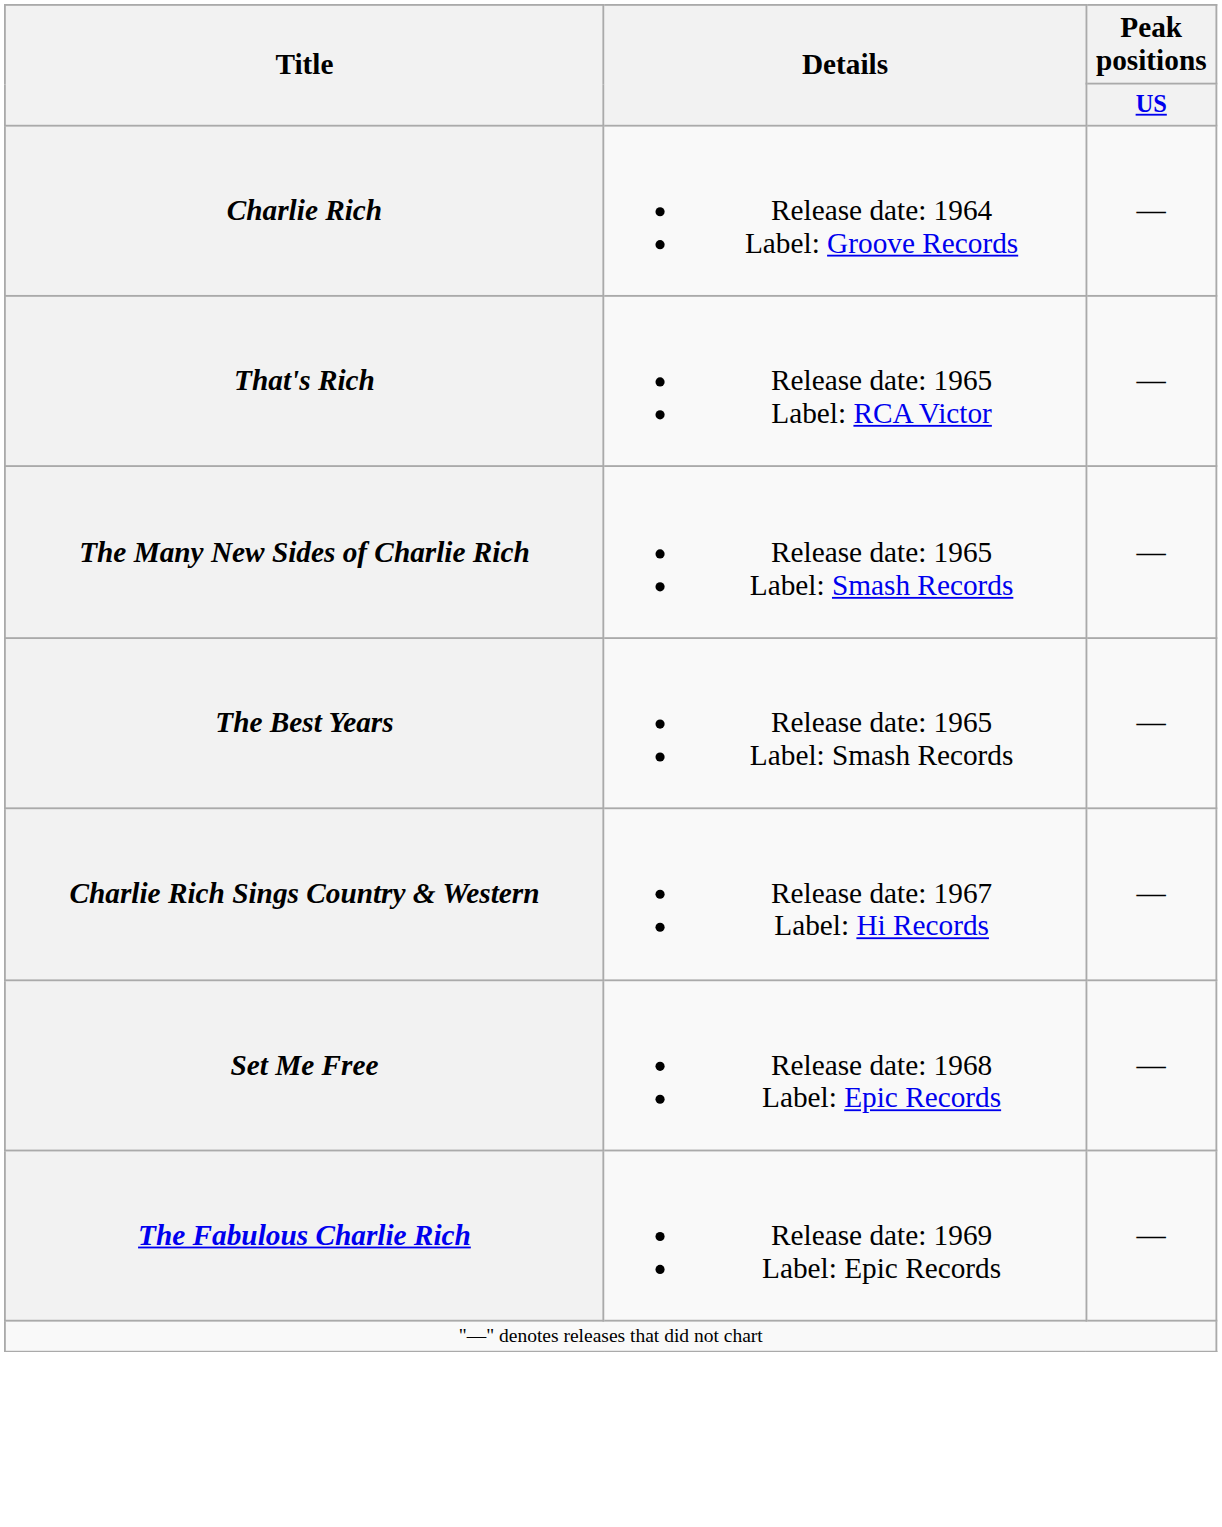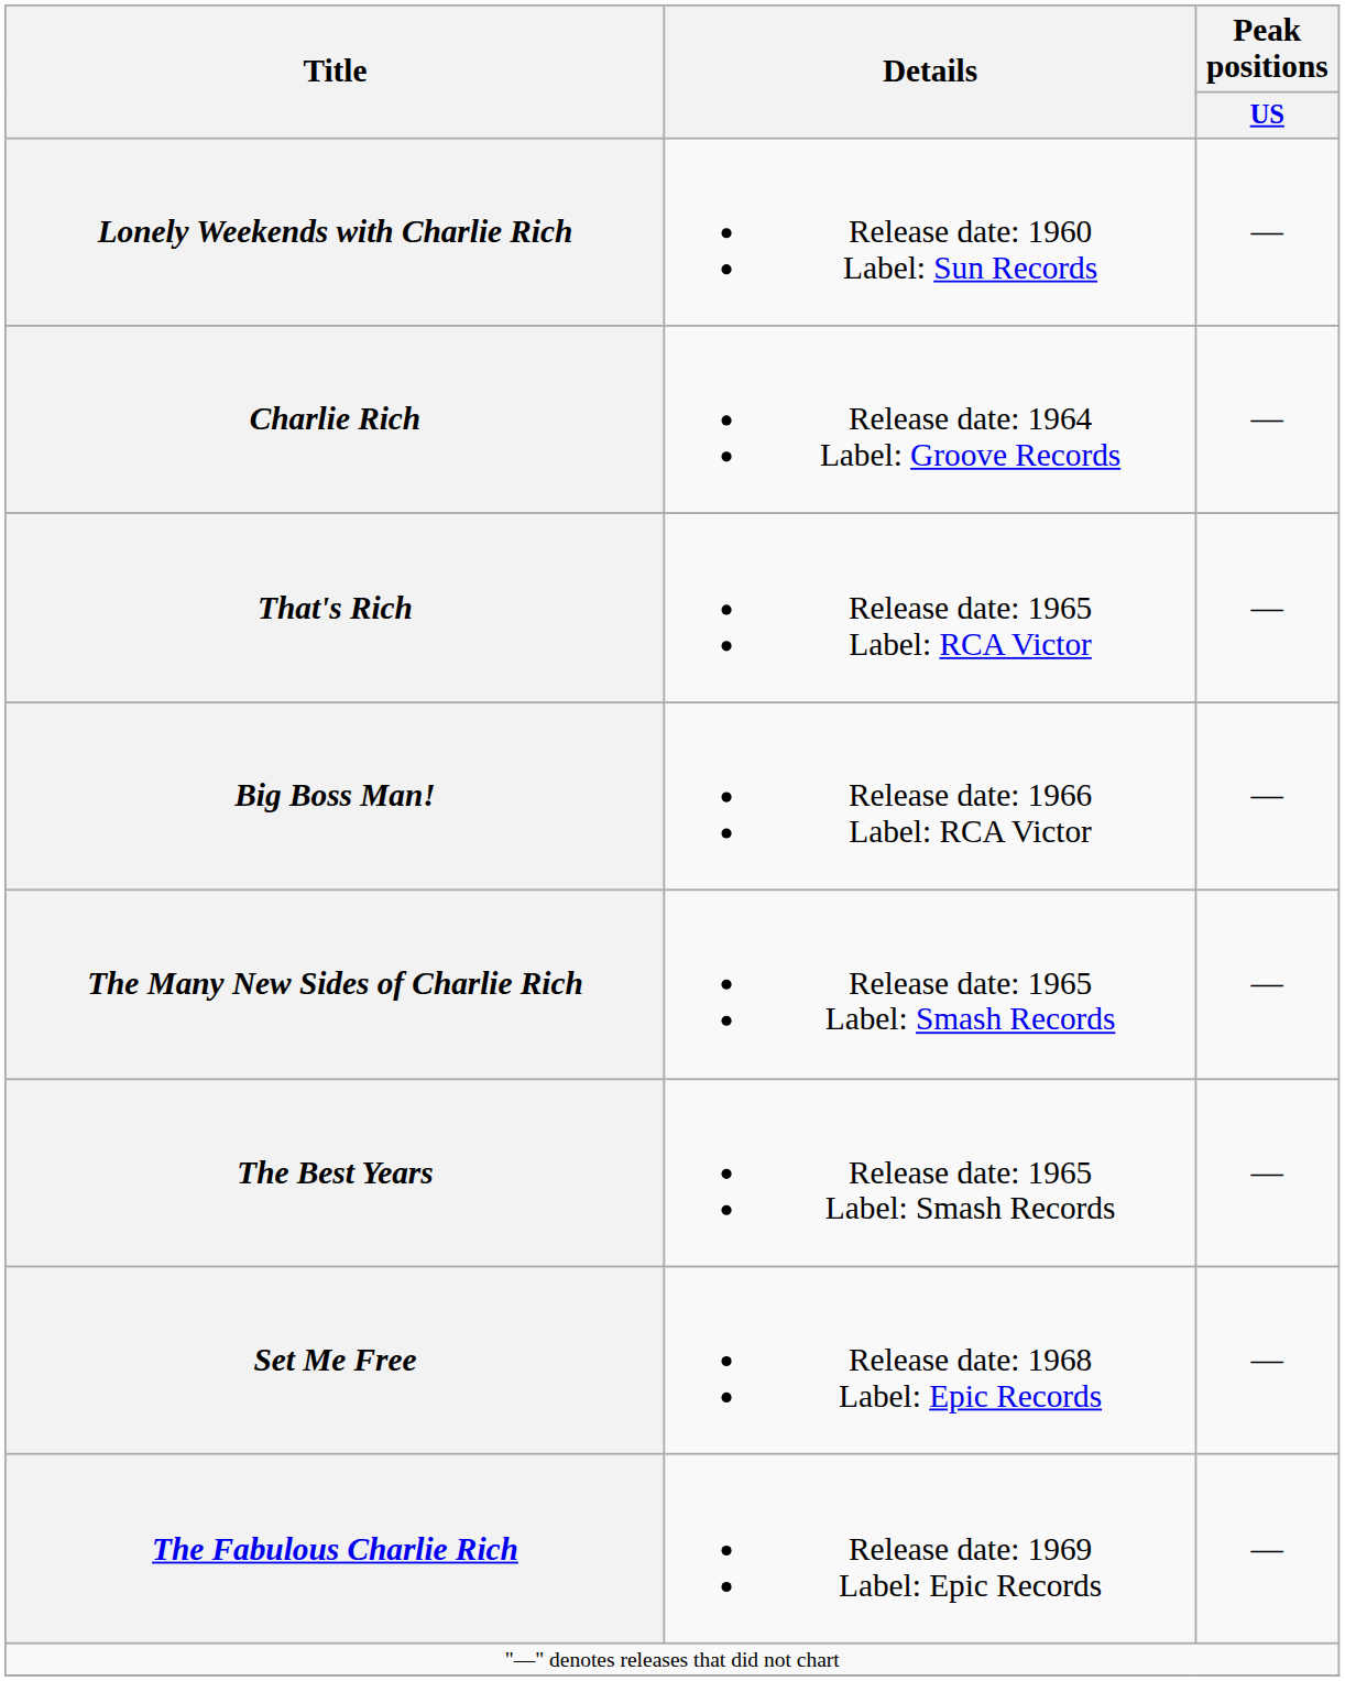+ row: Lonely Weekends with Charlie Rich | Release date: 1960 Label: Sun Records | —
+ row: Big Boss Man! | Release date: 1966 Label: RCA Victor | —
- row: Charlie Rich Sings Country & Western | Release date: 1967 Label: Hi Records | —
